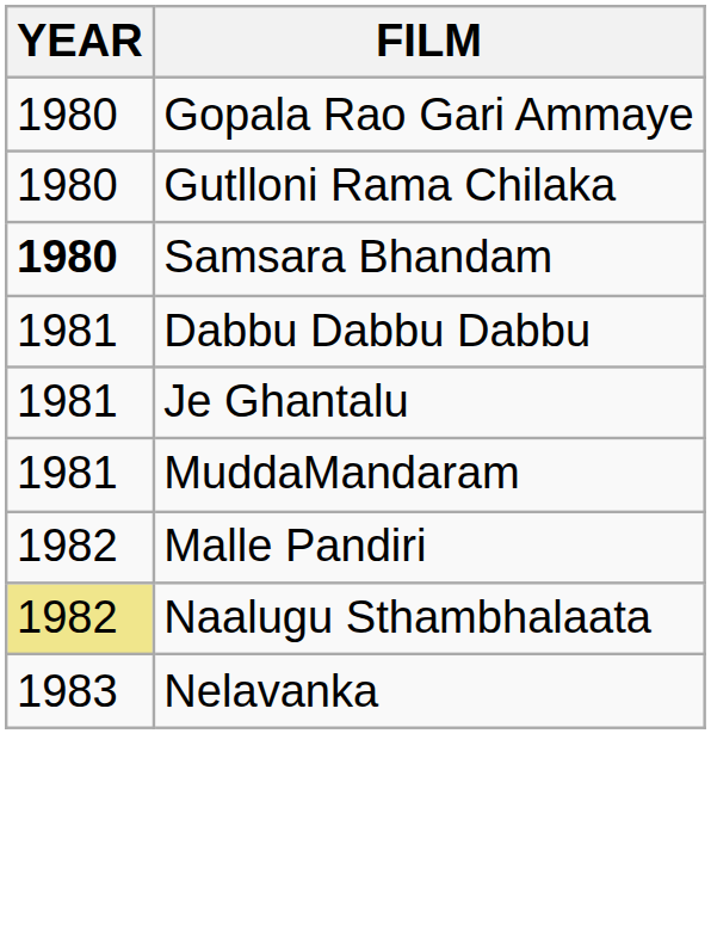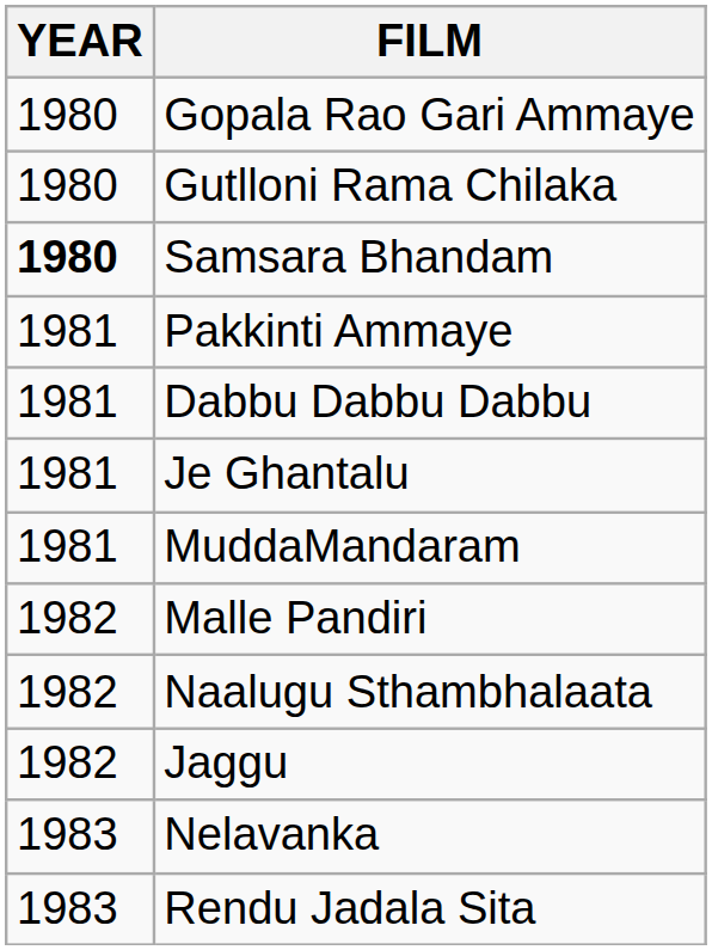+ row: 1981 | Pakkinti Ammaye
Naalugu Sthambhalaata | YEAR: khaki background -> no background
+ row: 1982 | Jaggu
+ row: 1983 | Rendu Jadala Sita
